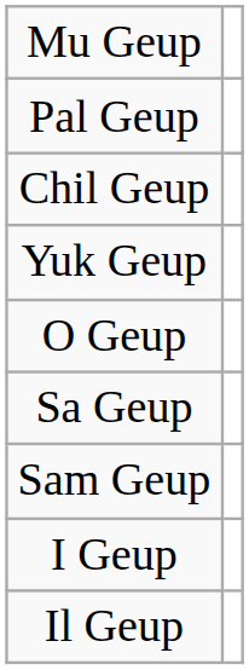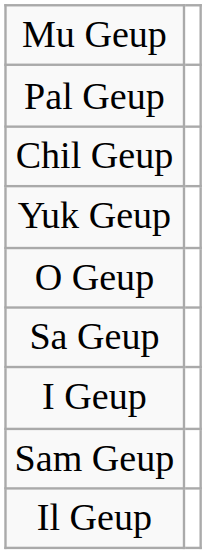rows swapped: Sam Geup <-> I Geup
